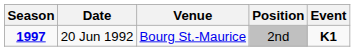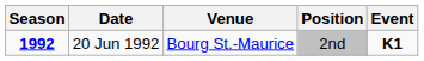20 Jun 1992 | Season: 1997 -> 1992
